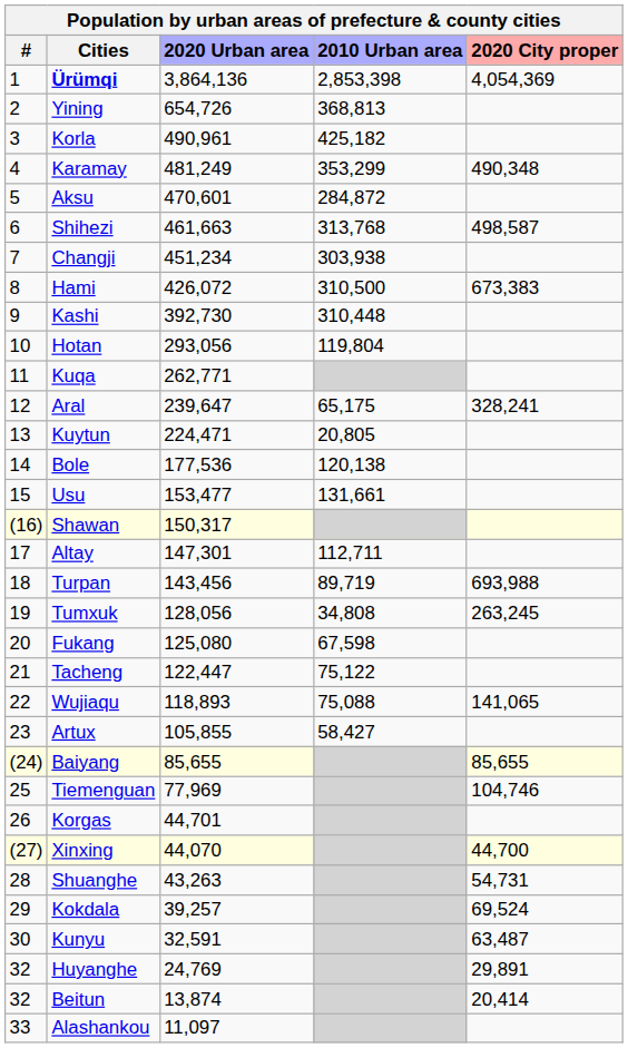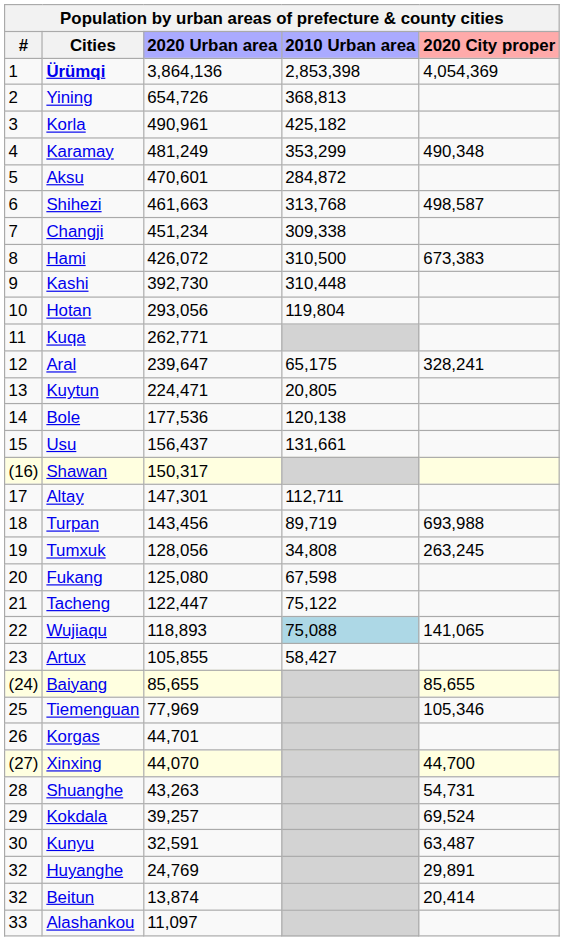Changji | 2010 Urban area: 303,938 -> 309,338
Usu | 2020 Urban area: 153,477 -> 156,437
Wujiaqu | 2010 Urban area: no background -> lightblue background
Tiemenguan | 2020 City proper: 104,746 -> 105,346
